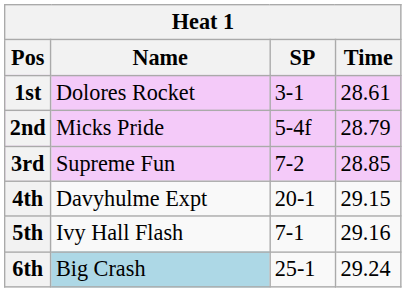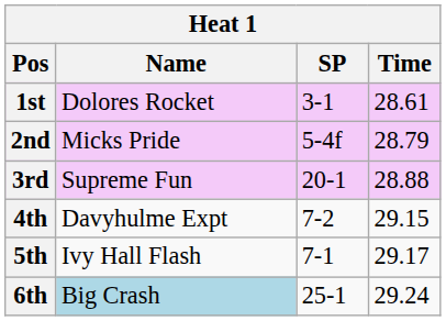3rd | SP: 7-2 -> 20-1
3rd | Time: 28.85 -> 28.88
4th | SP: 20-1 -> 7-2
5th | Time: 29.16 -> 29.17
